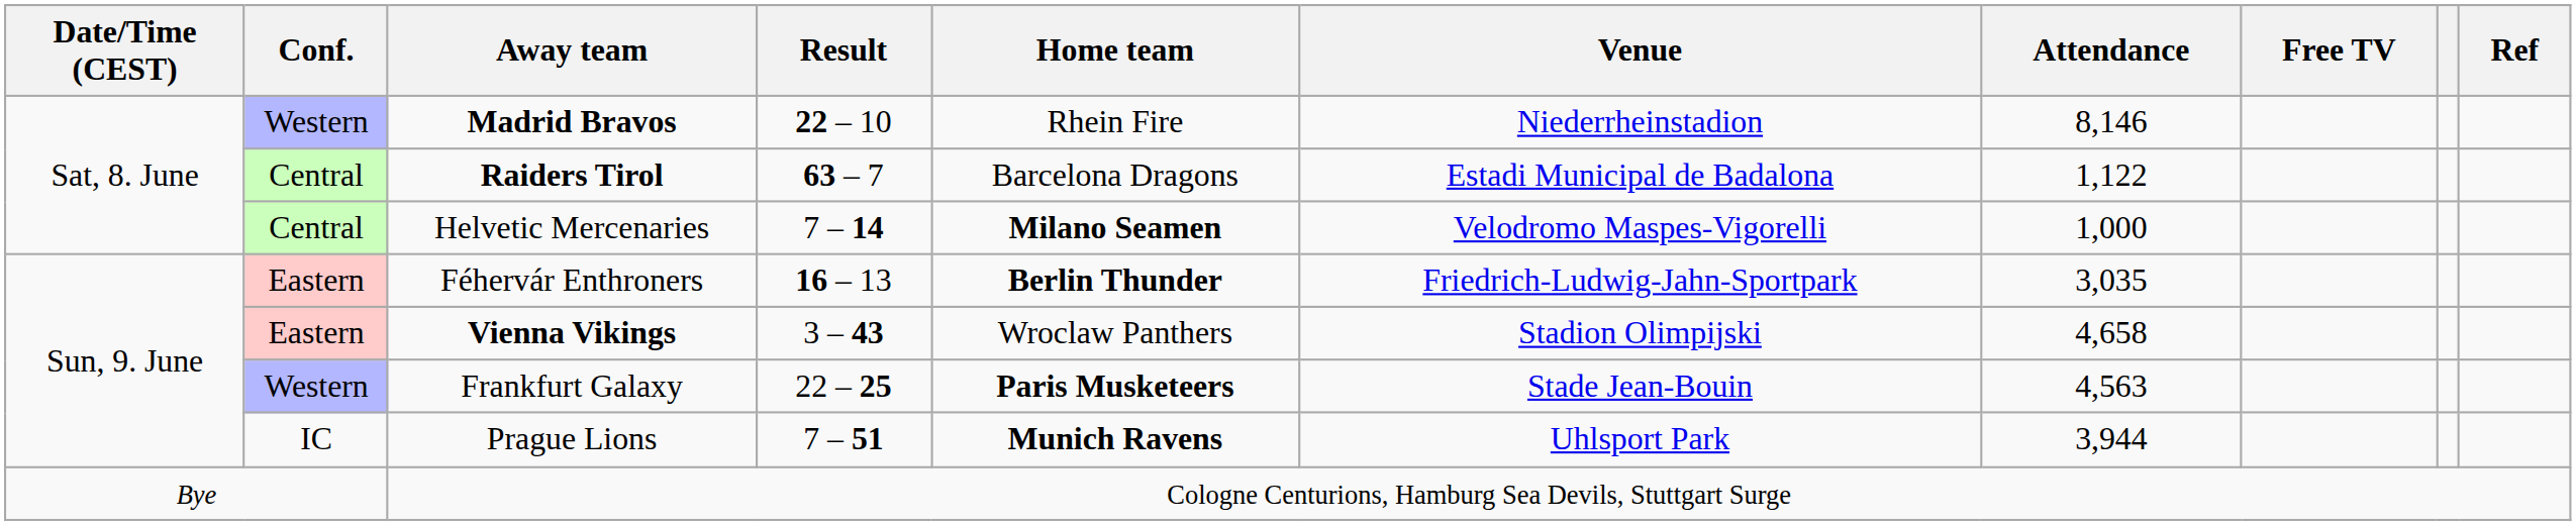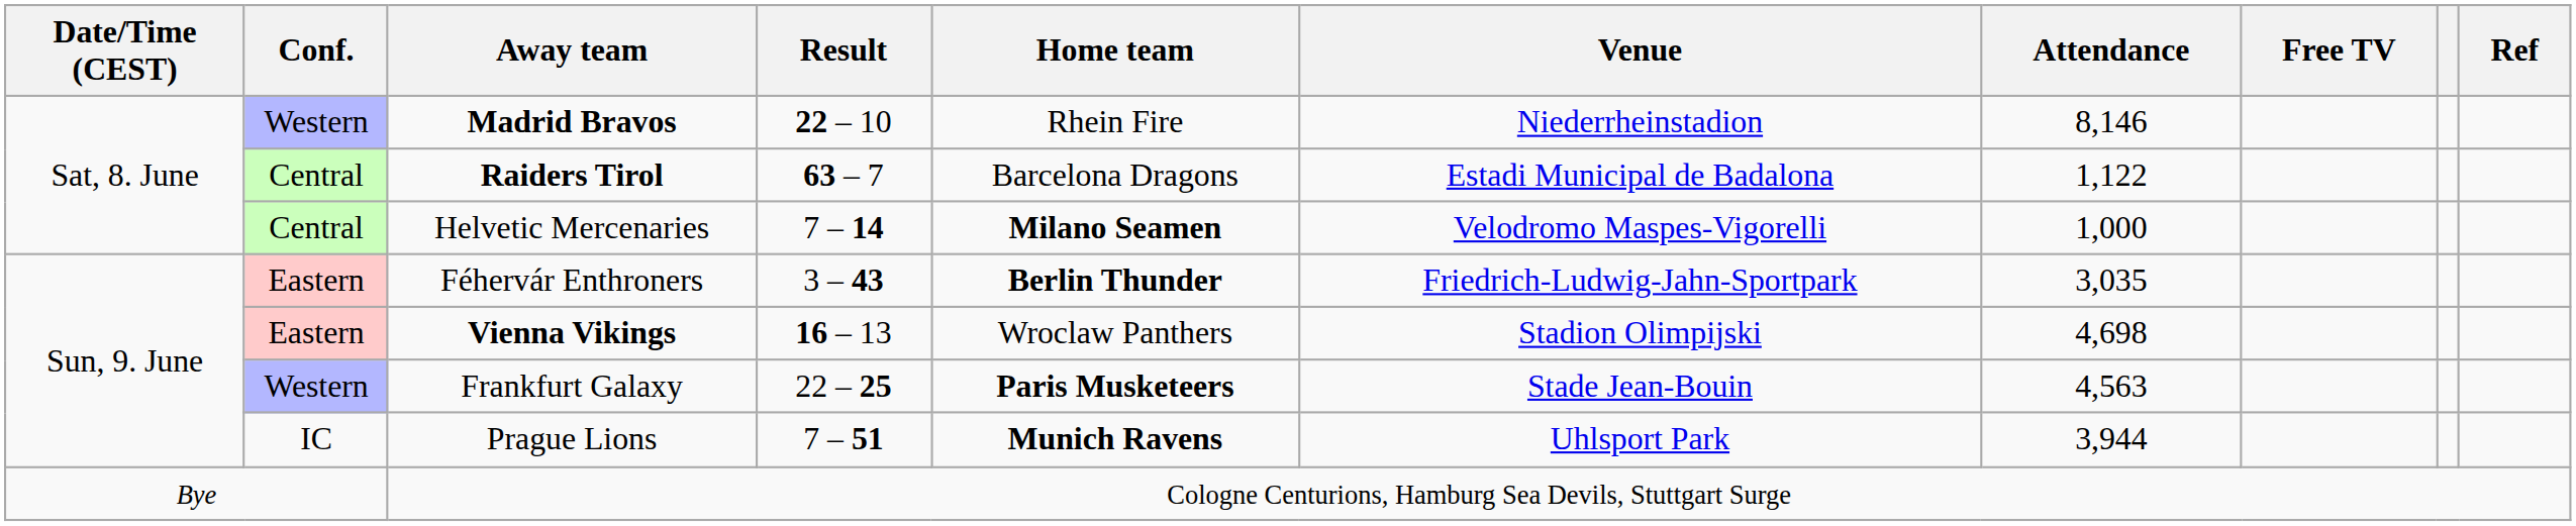Féhervár Enthroners | Result: 16 – 13 -> 3 – 43
Vienna Vikings | Result: 3 – 43 -> 16 – 13
Vienna Vikings | Attendance: 4,658 -> 4,698
